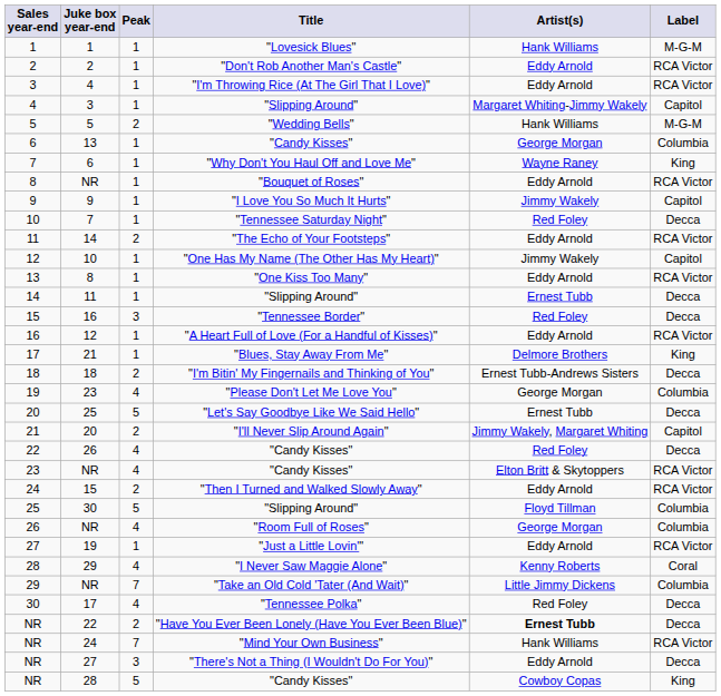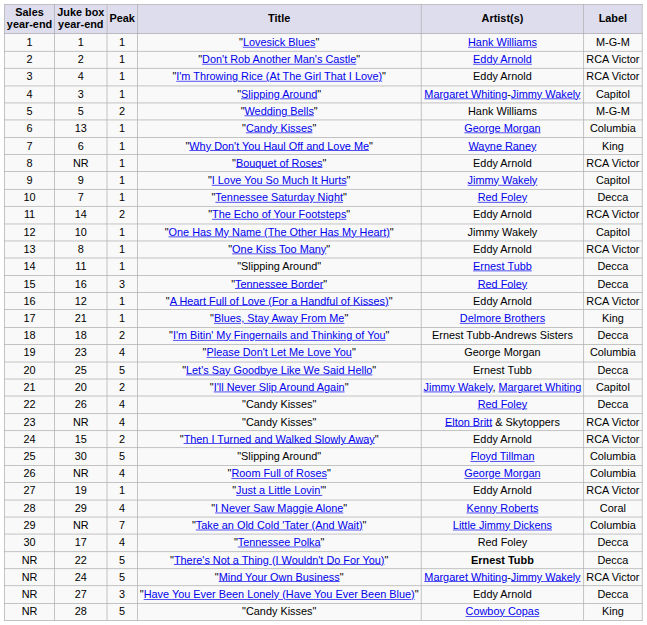NR / 22 | Peak: 2 -> 5
NR / 22 | Title: "Have You Ever Been Lonely (Have You Ever Been Blue)" -> "There's Not a Thing (I Wouldn't Do For You)"
NR / 24 | Peak: 7 -> 5
NR / 24 | Artist(s): Hank Williams -> Margaret Whiting-Jimmy Wakely
NR / 27 | Title: "There's Not a Thing (I Wouldn't Do For You)" -> "Have You Ever Been Lonely (Have You Ever Been Blue)"
